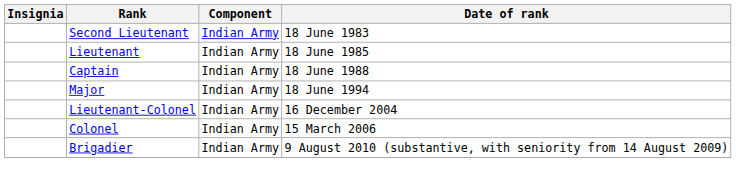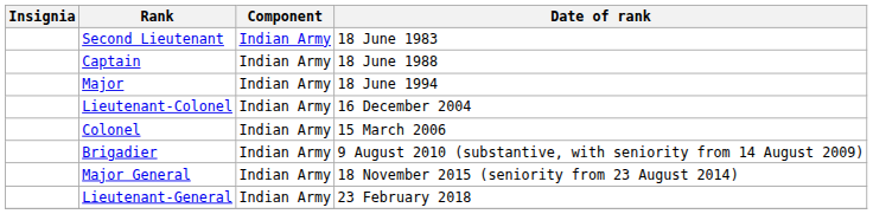- row: Lieutenant | Indian Army | 18 June 1985
+ row: Major General | Indian Army | 18 November 2015 (seniority from 23 August 2014)
+ row: Lieutenant-General | Indian Army | 23 February 2018
